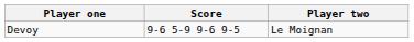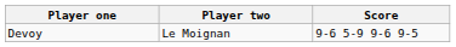columns swapped: Player two <-> Score
